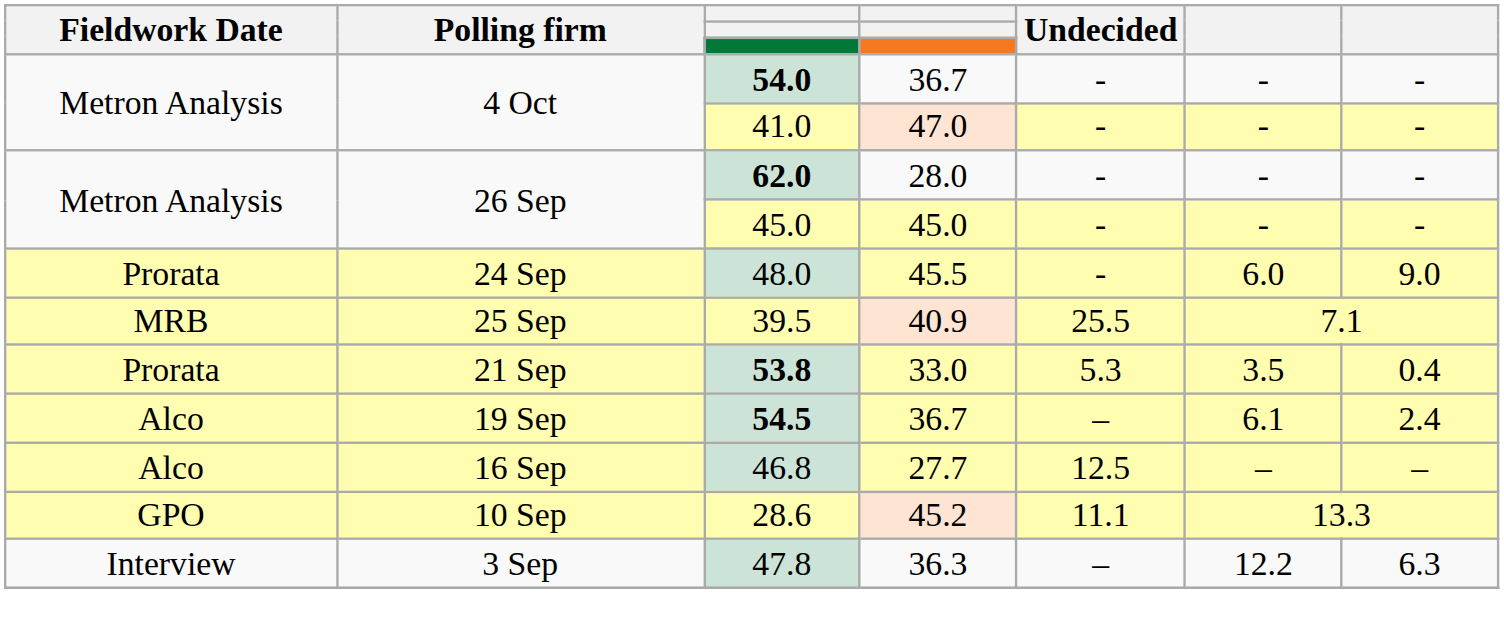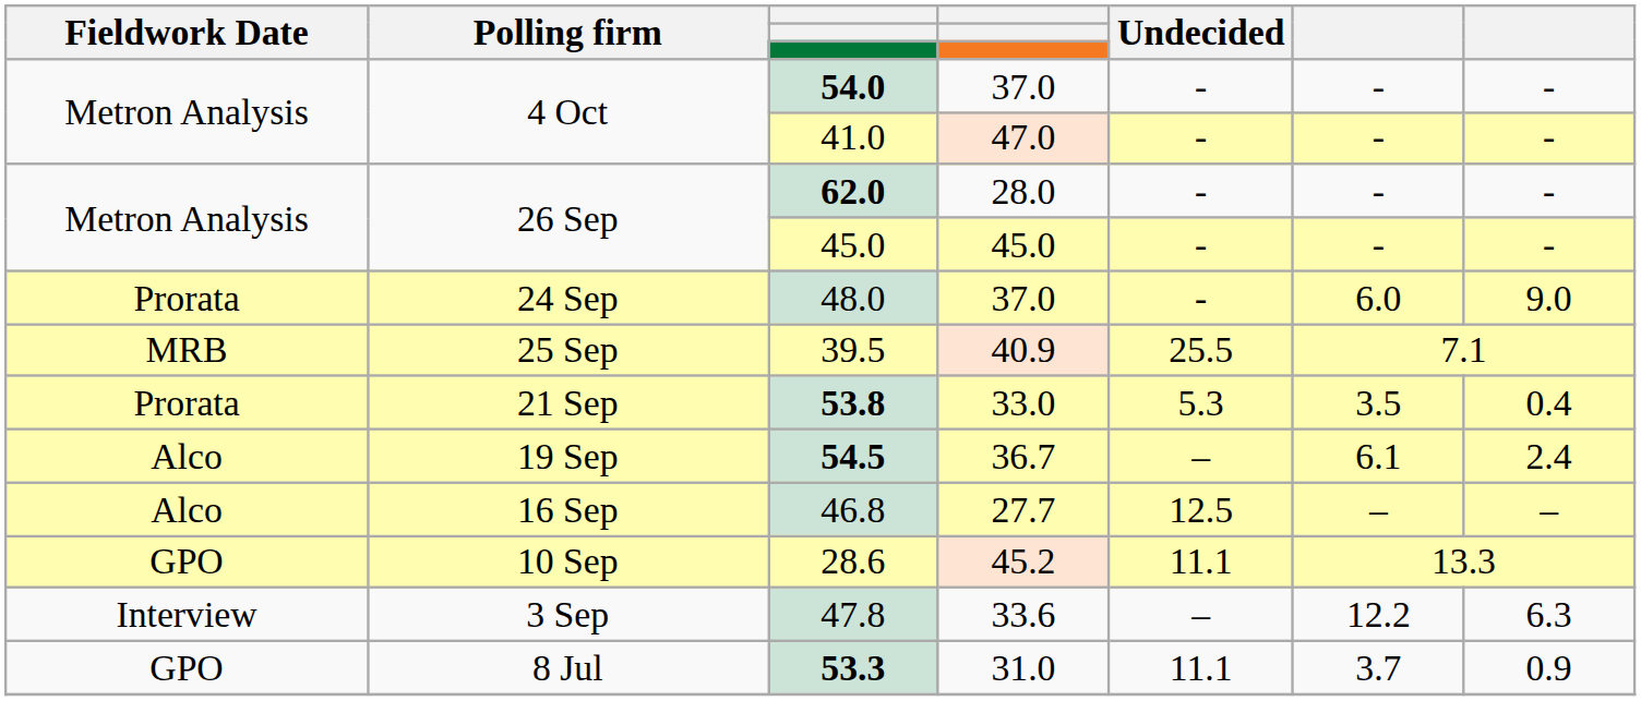54.0 | column 4: 36.7 -> 37.0
48.0 | column 4: 45.5 -> 37.0
47.8 | column 4: 36.3 -> 33.6
+ row: GPO | 8 Jul | 53.3 | 31.0 | 11.1 | 3.7 | 0.9
